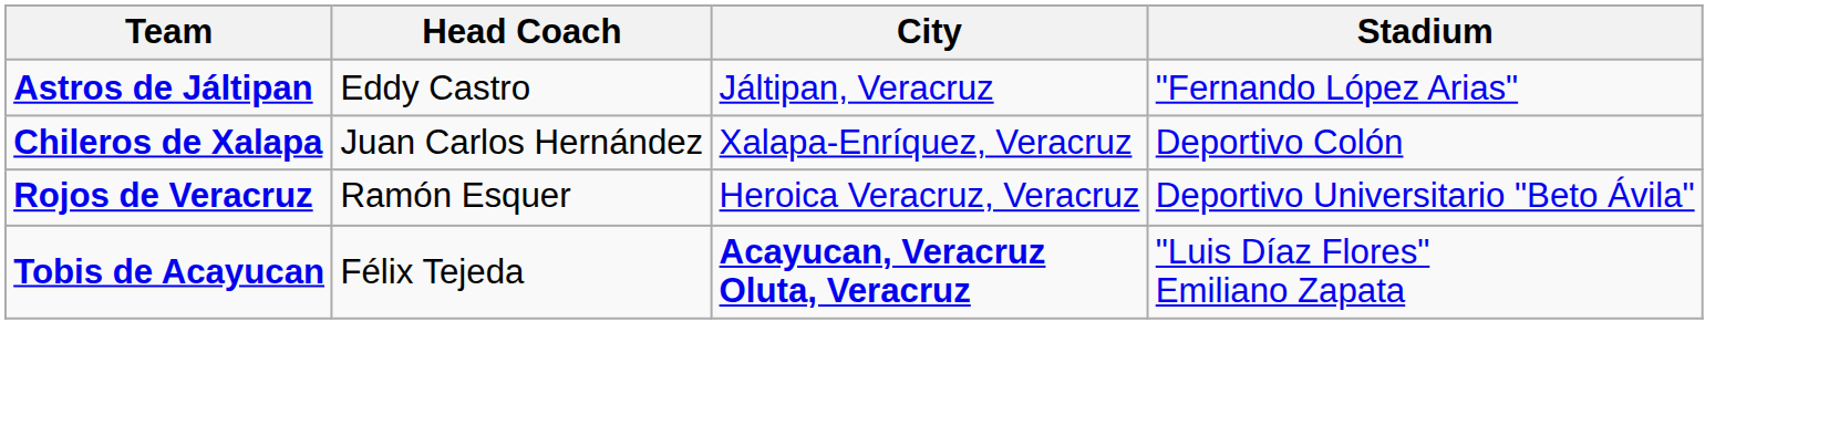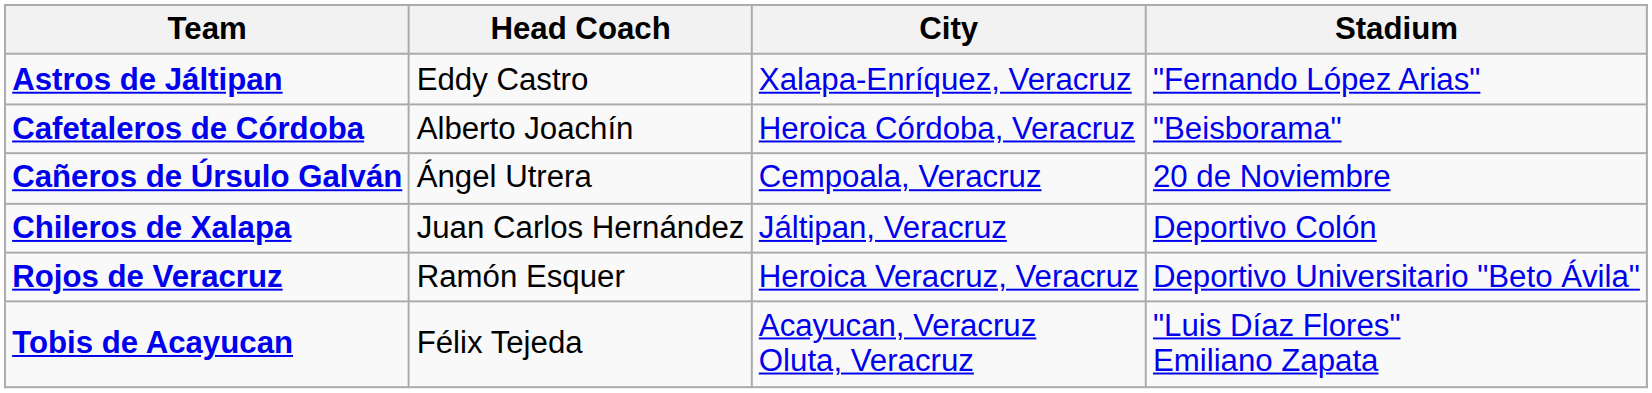Astros de Jáltipan | City: Jáltipan, Veracruz -> Xalapa-Enríquez, Veracruz
+ row: Cafetaleros de Córdoba | Alberto Joachín | Heroica Córdoba, Veracruz | "Beisborama"
+ row: Cañeros de Úrsulo Galván | Ángel Utrera | Cempoala, Veracruz | 20 de Noviembre
Chileros de Xalapa | City: Xalapa-Enríquez, Veracruz -> Jáltipan, Veracruz
Tobis de Acayucan | City: bold -> normal
